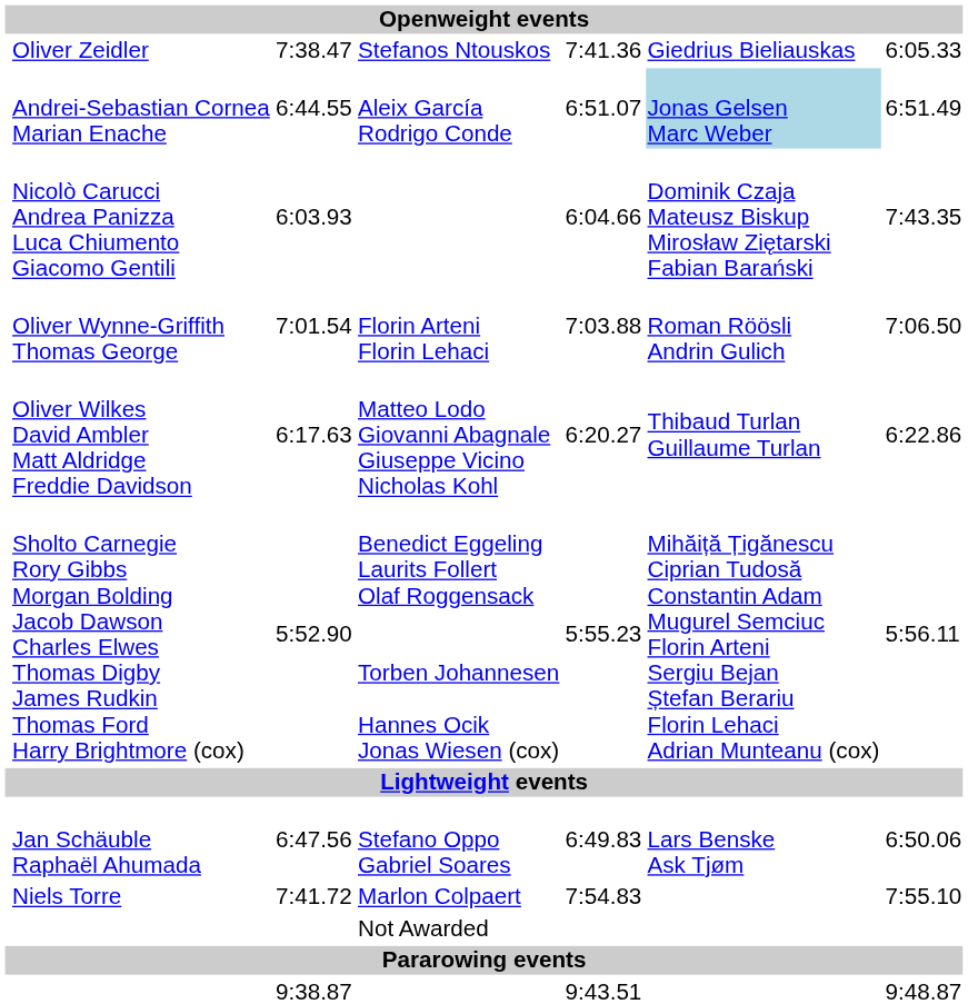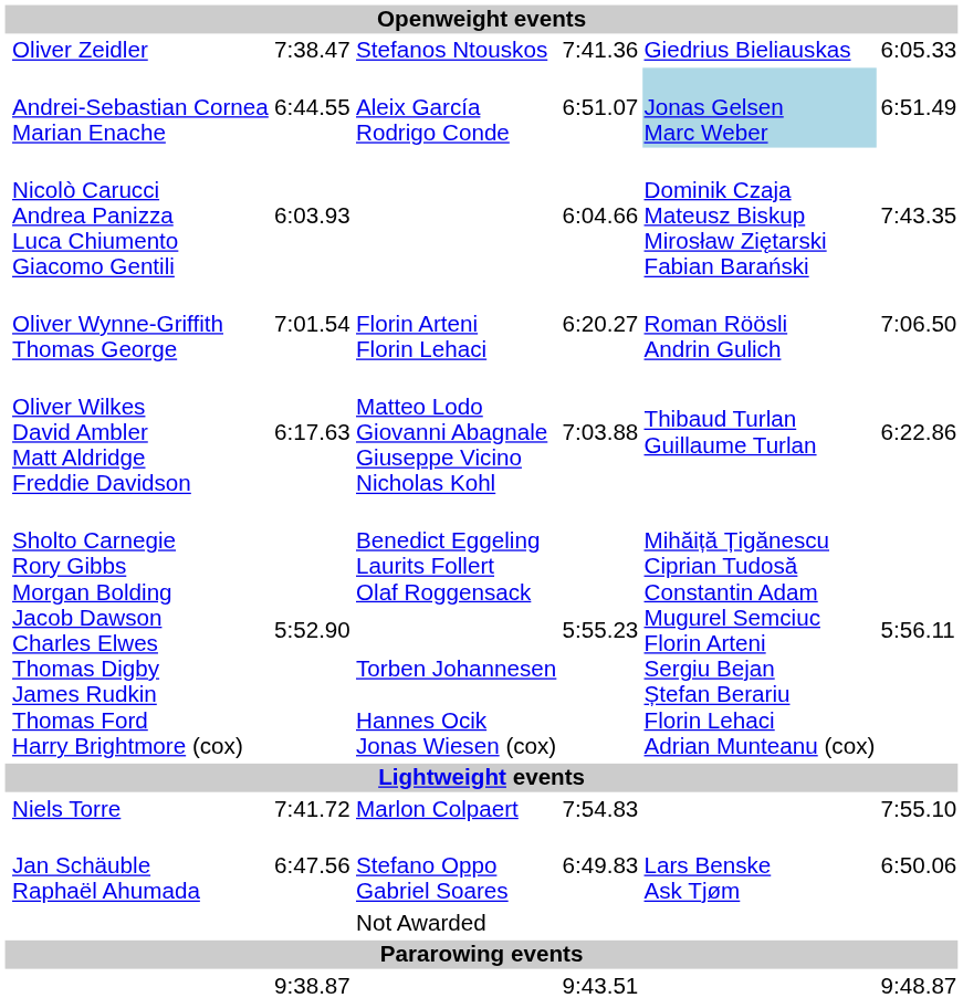Oliver Wynne-Griffith Thomas George | column 5: 7:03.88 -> 6:20.27
Oliver Wilkes David Ambler Matt Aldridge Freddie Davidson | column 5: 6:20.27 -> 7:03.88
rows swapped: Niels Torre <-> Jan Schäuble Raphaël Ahumada
